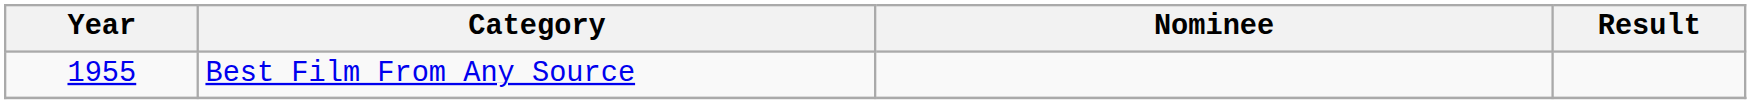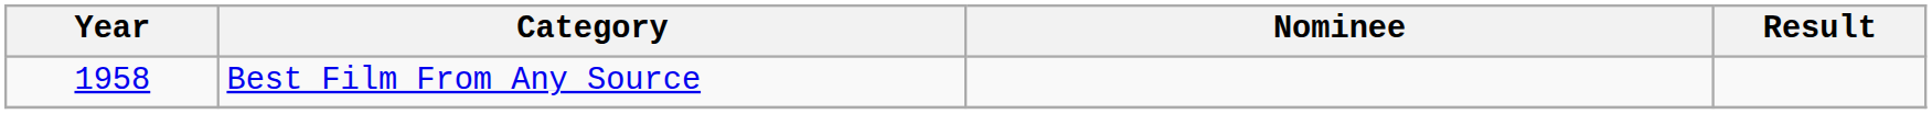Best Film From Any Source | Year: 1955 -> 1958
